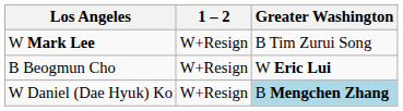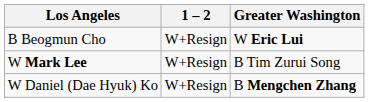rows swapped: W Mark Lee <-> B Beogmun Cho
W Daniel (Dae Hyuk) Ko | Greater Washington: lightblue background -> no background
